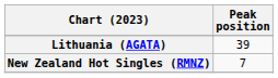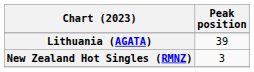New Zealand Hot Singles (RMNZ) | Peak position: 7 -> 3
